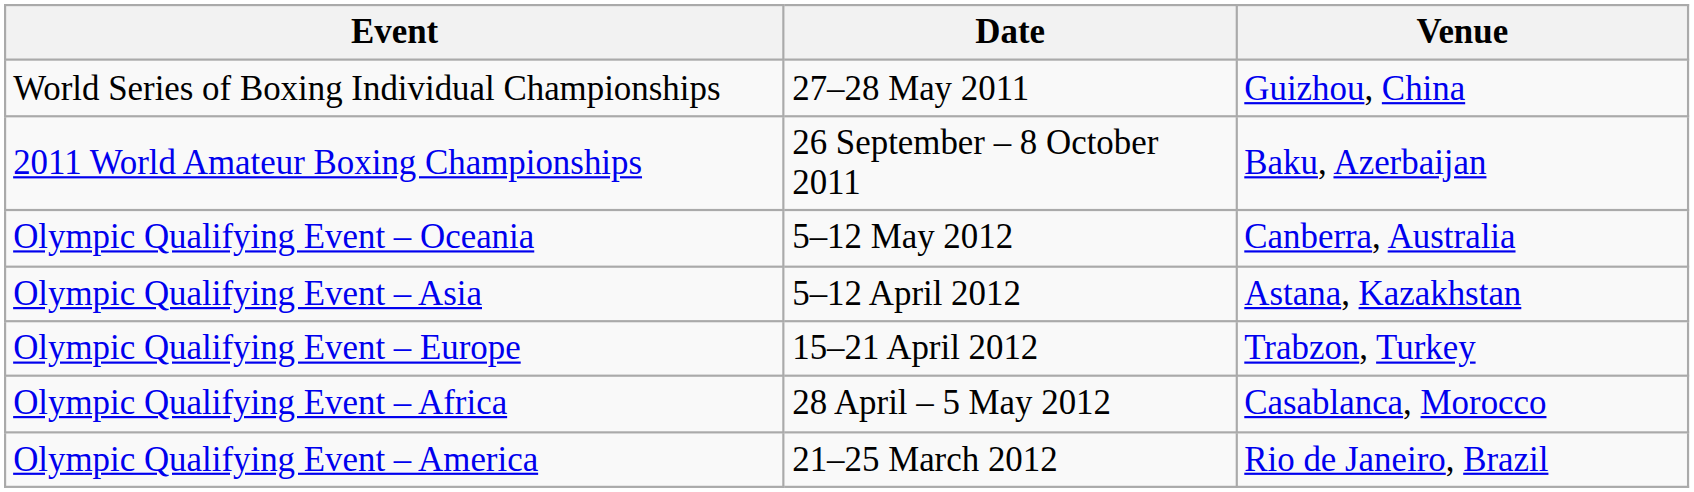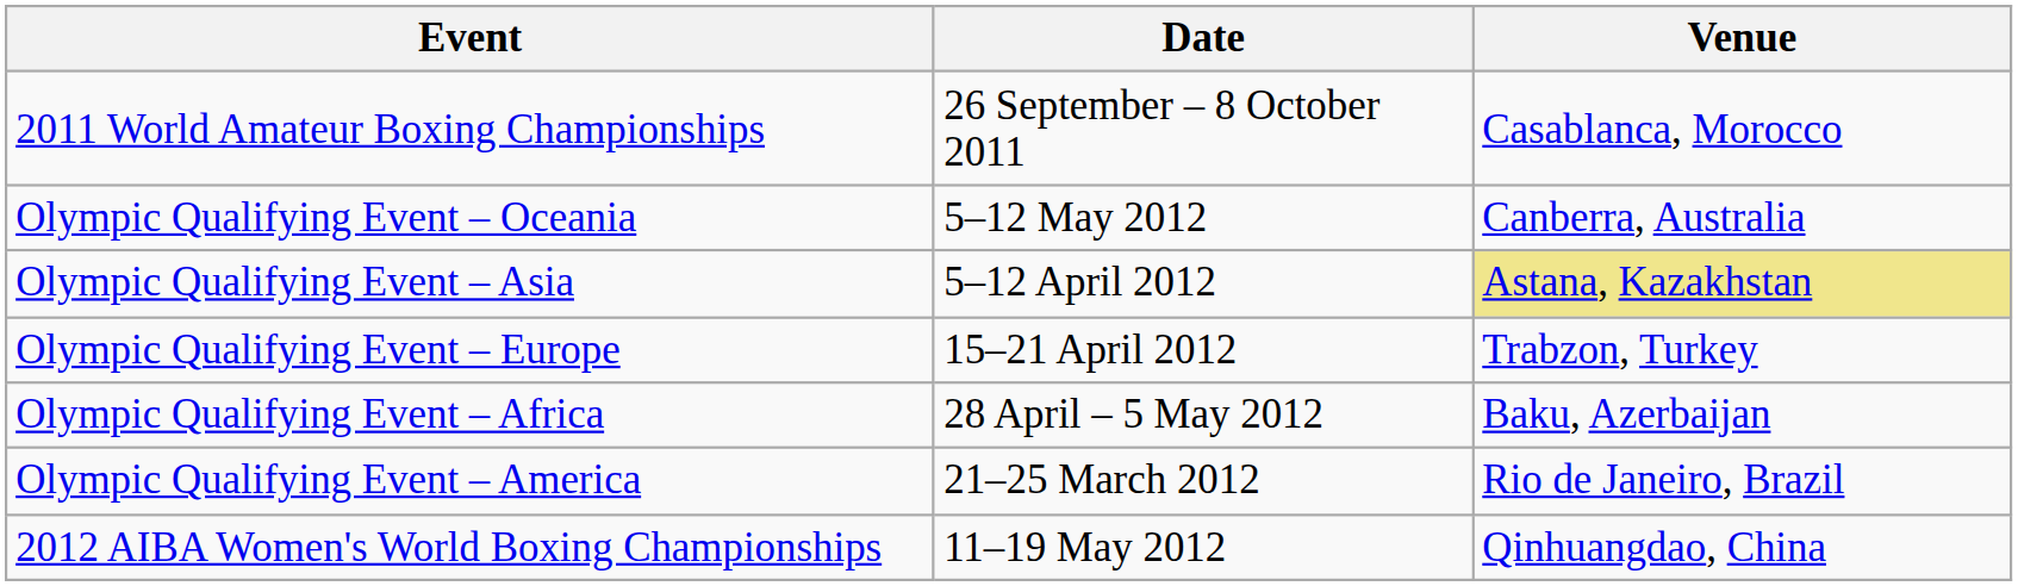- row: World Series of Boxing Individual Championships | 27–28 May 2011 | Guizhou, China
2011 World Amateur Boxing Championships | Venue: Baku, Azerbaijan -> Casablanca, Morocco
Olympic Qualifying Event – Asia | Venue: no background -> khaki background
Olympic Qualifying Event – Africa | Venue: Casablanca, Morocco -> Baku, Azerbaijan
+ row: 2012 AIBA Women's World Boxing Championships | 11–19 May 2012 | Qinhuangdao, China
